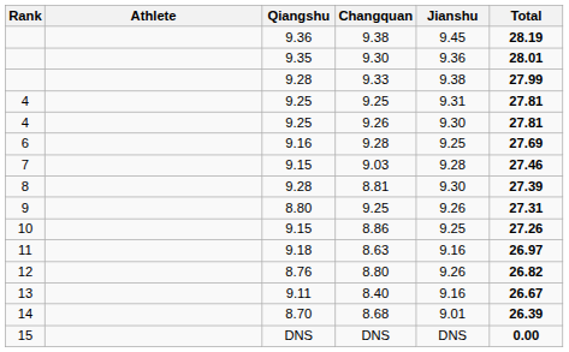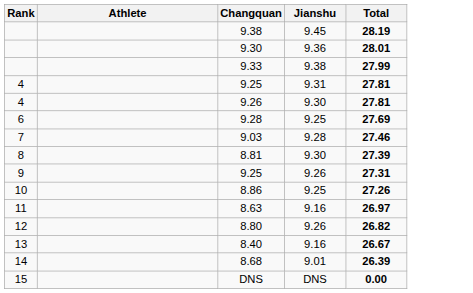- column: Qiangshu | 9.36 | 9.35 | 9.28 | 9.25 | 9.25 | 9.16 | 9.15 | 9.28 | 8.80 | 9.15 | 9.18 | 8.76 | 9.11 | 8.70 | DNS
